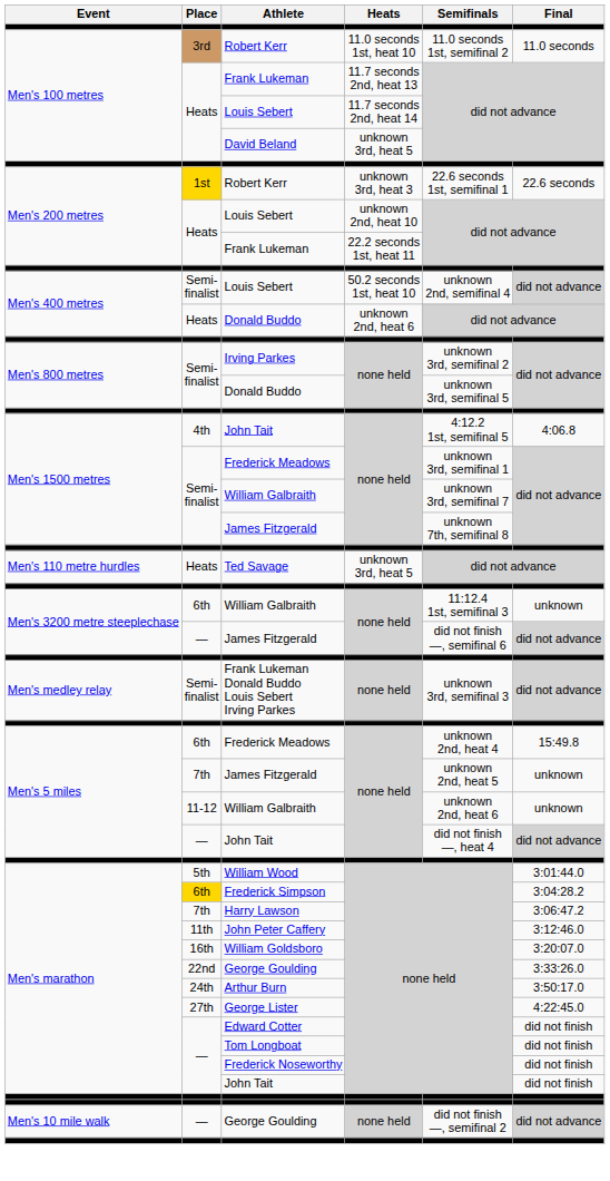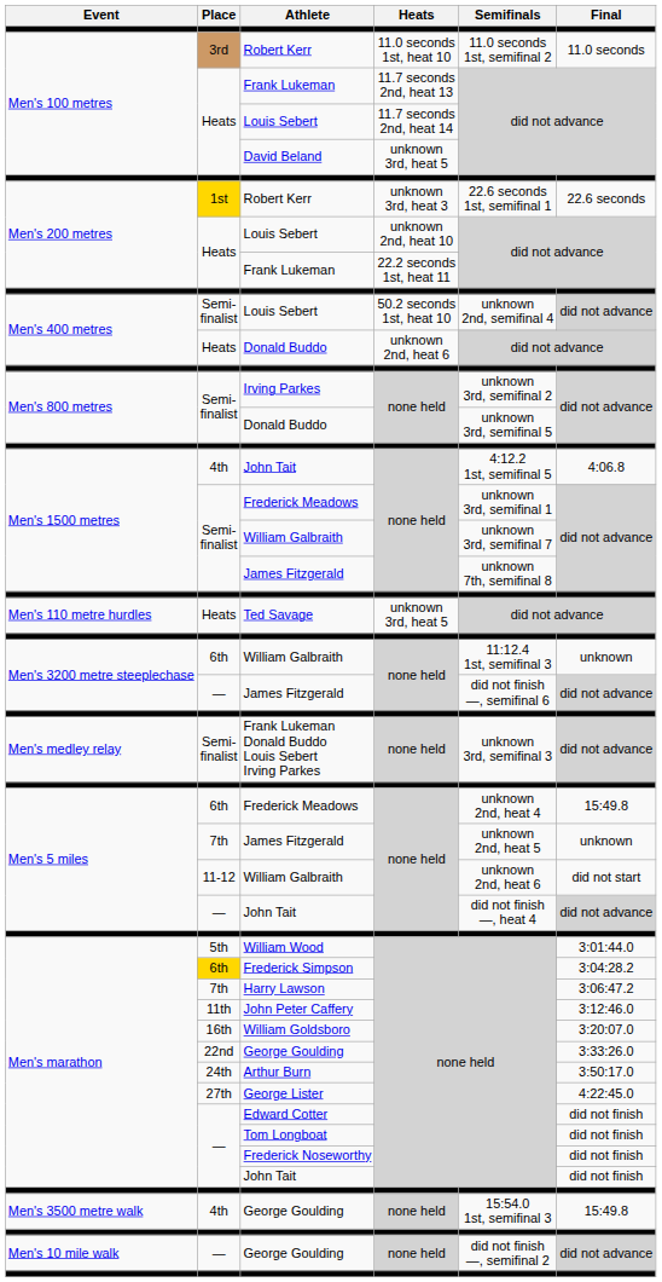Men's 5 miles / William Galbraith | Final: unknown -> did not start
+ row: Men's 3500 metre walk | 4th | George Goulding | none held | 15:54.0 1st, semifinal 3 | 15:49.8
